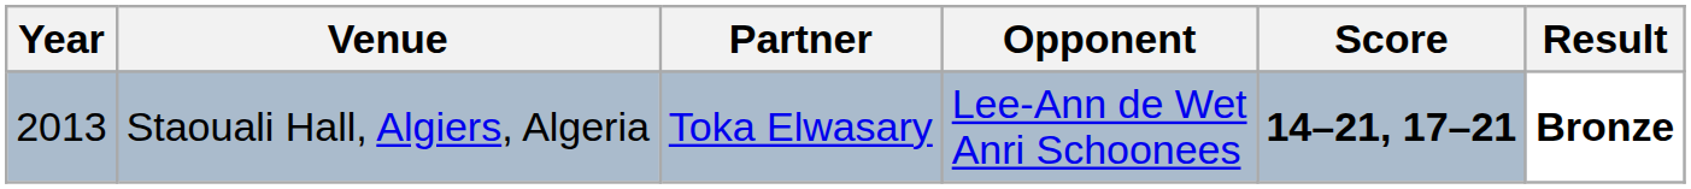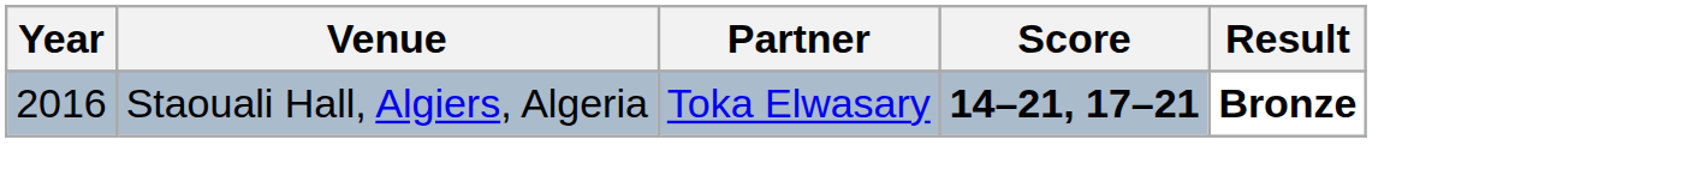- column: Opponent | Lee-Ann de Wet Anri Schoonees
Staouali Hall, Algiers, Algeria | Year: 2013 -> 2016
